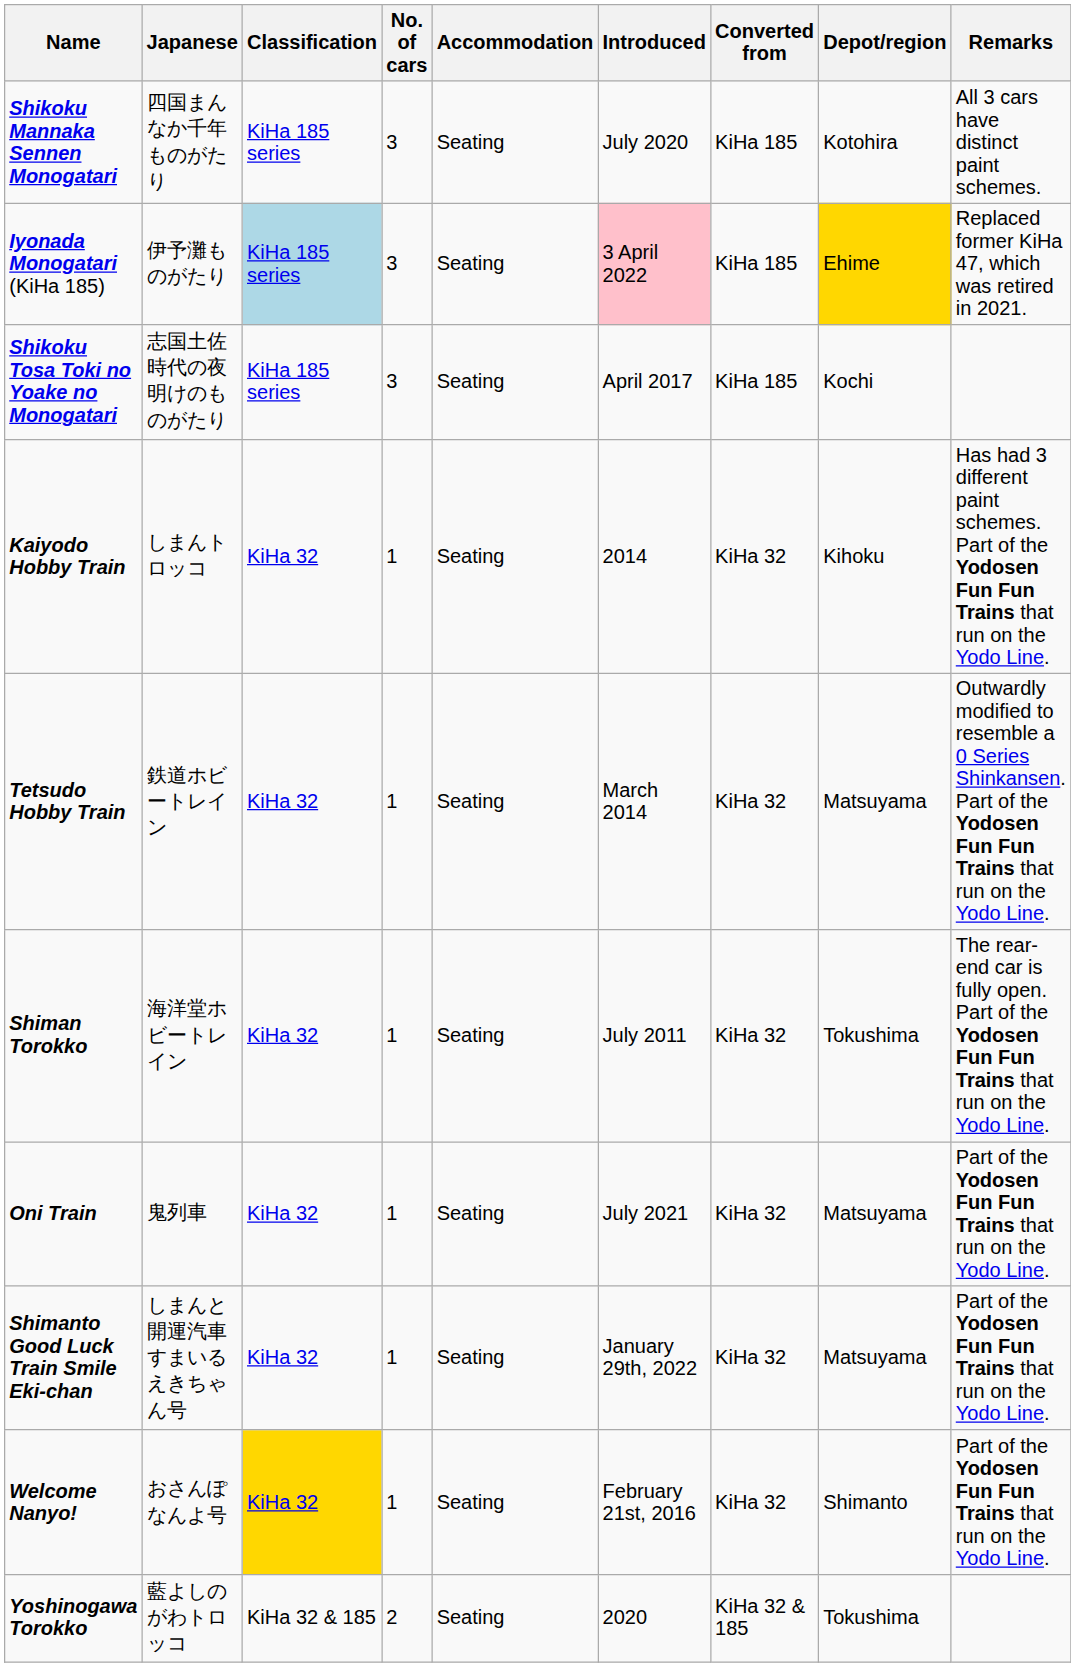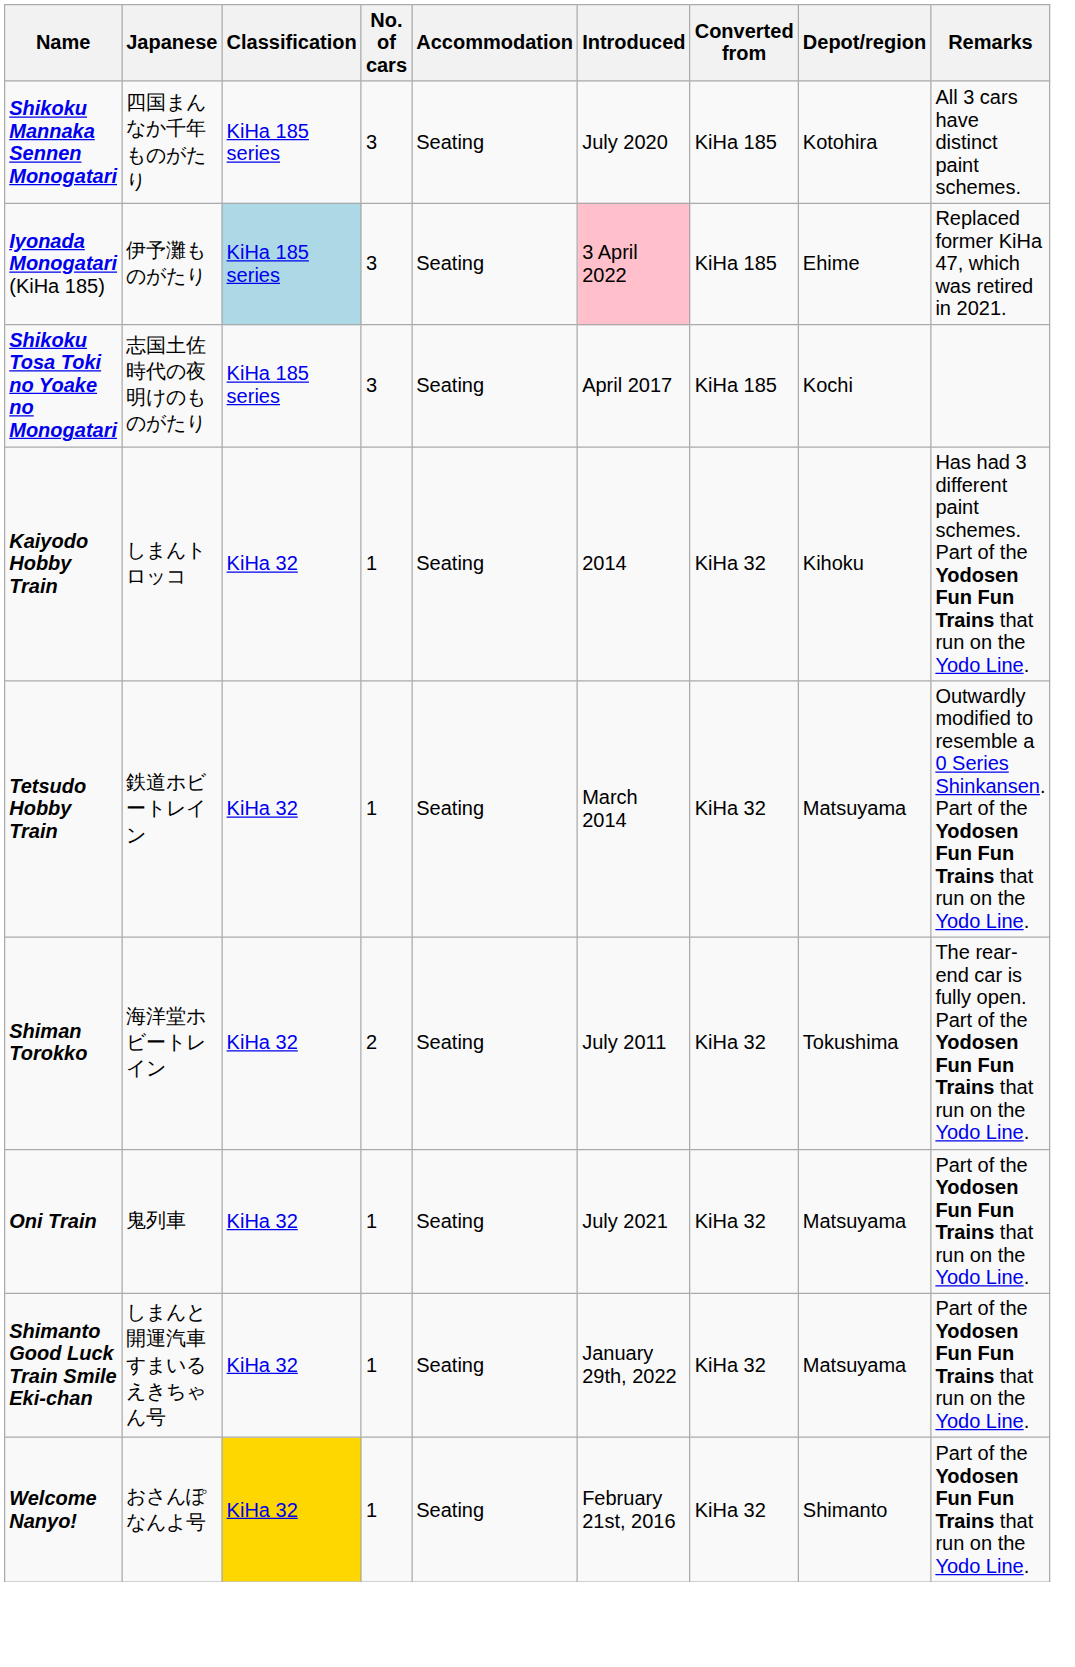Iyonada Monogatari (KiHa 185) | Depot/region: gold background -> no background
Shiman Torokko | No. of cars: 1 -> 2
- row: Yoshinogawa Torokko | 藍よしのがわトロッコ | KiHa 32 & 185 | 2 | Seating | 2020 | KiHa 32 & 185 | Tokushima
